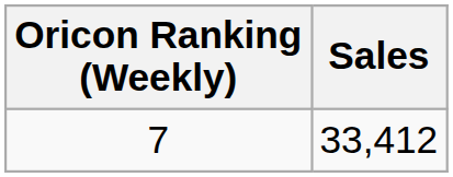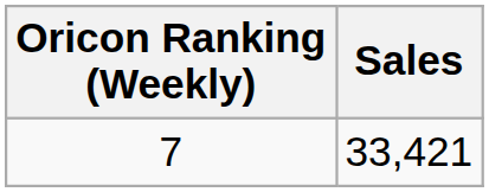7 | Sales: 33,412 -> 33,421
